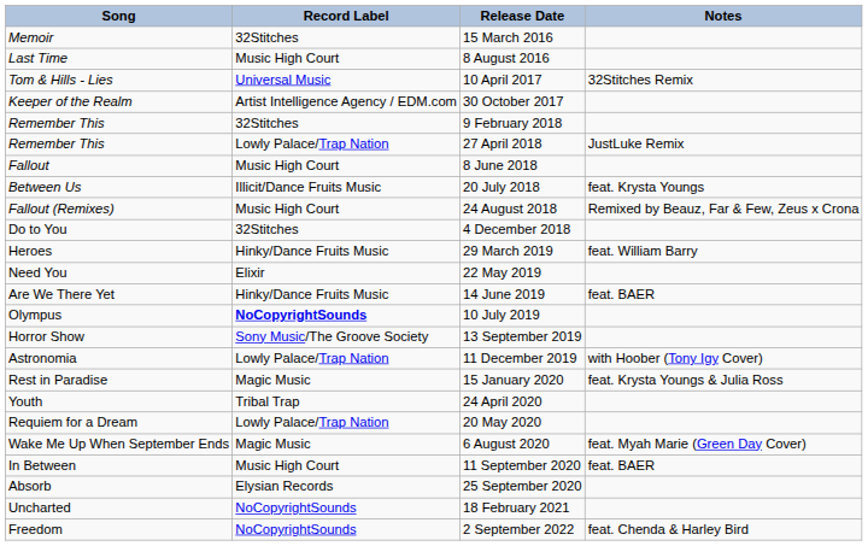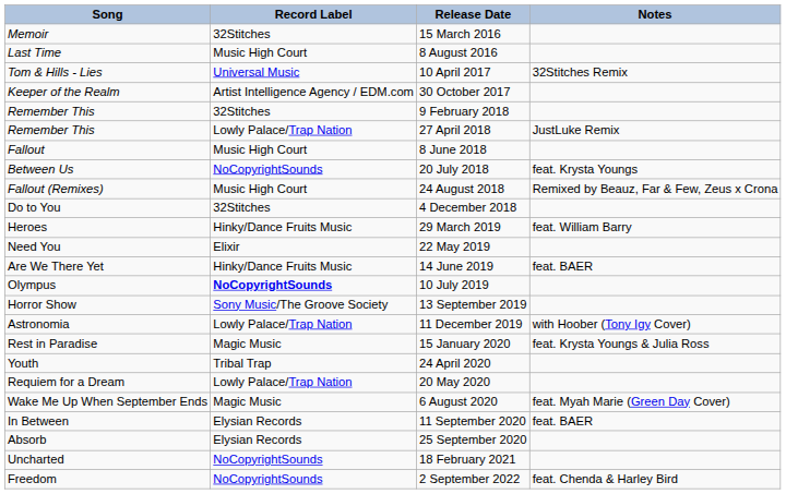20 July 2018 | Record Label: Illicit/Dance Fruits Music -> NoCopyrightSounds
11 September 2020 | Record Label: Music High Court -> Elysian Records
